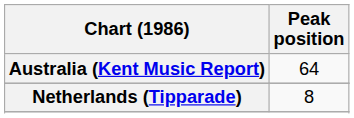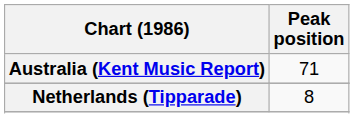Australia (Kent Music Report) | Peak position: 64 -> 71
